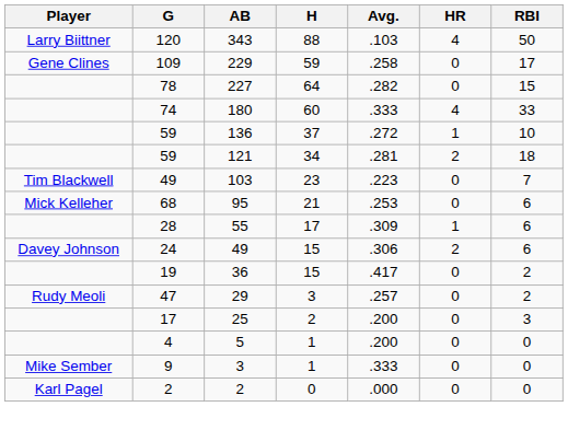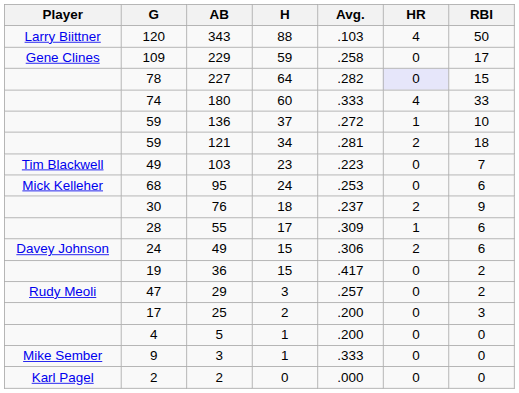227 | HR: no background -> lavender background
95 | H: 21 -> 24
+ row: 30 | 76 | 18 | .237 | 2 | 9
